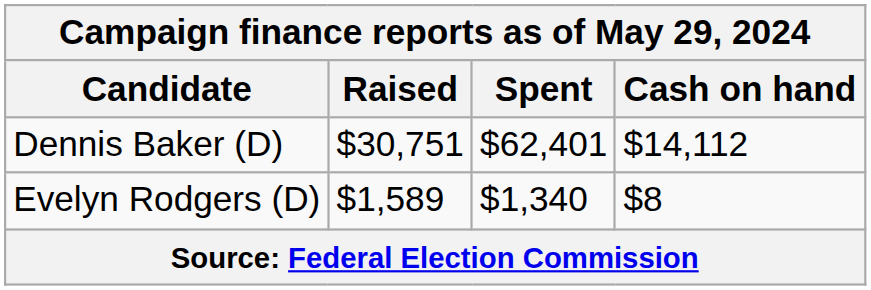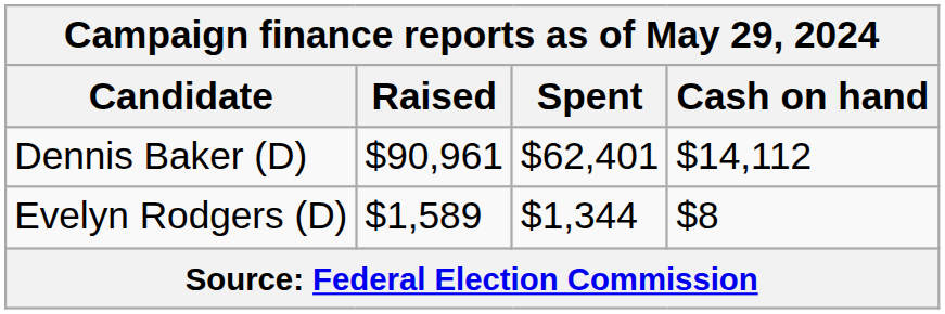Dennis Baker (D) | Raised: $30,751 -> $90,961
Evelyn Rodgers (D) | Spent: $1,340 -> $1,344
